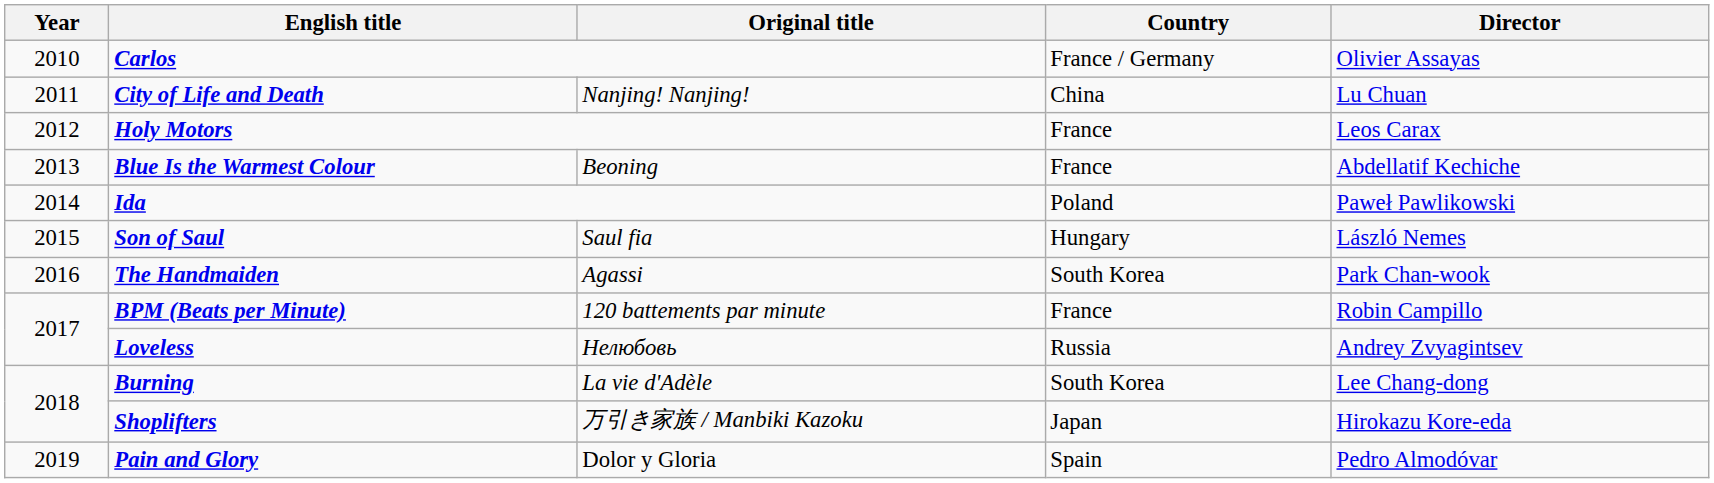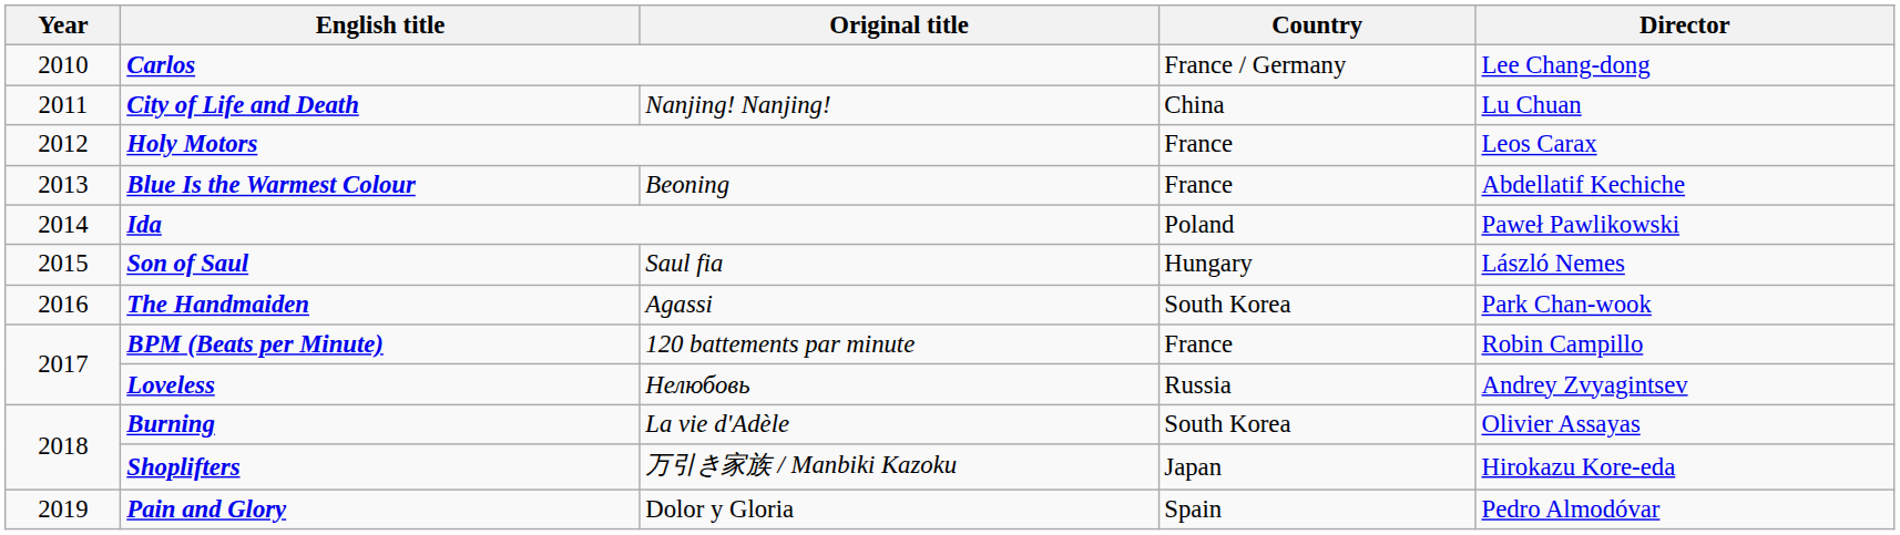Carlos | Director: Olivier Assayas -> Lee Chang-dong
Burning | Director: Lee Chang-dong -> Olivier Assayas
